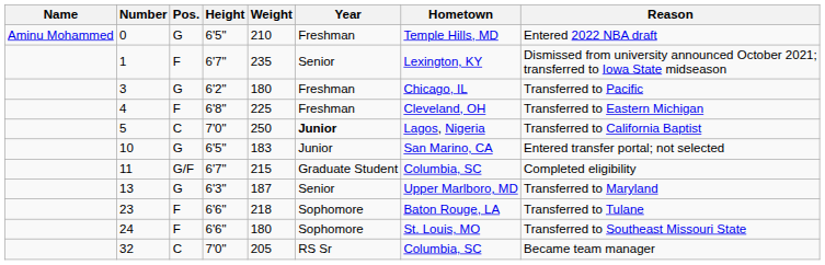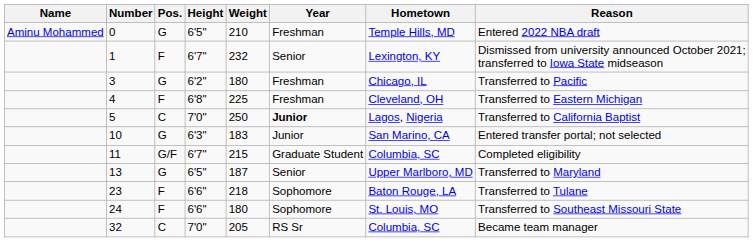1 | Weight: 235 -> 232
10 | Height: 6'5" -> 6'3"
13 | Height: 6'3" -> 6'5"
